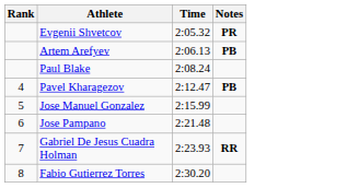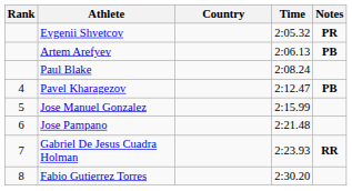+ column: Country
